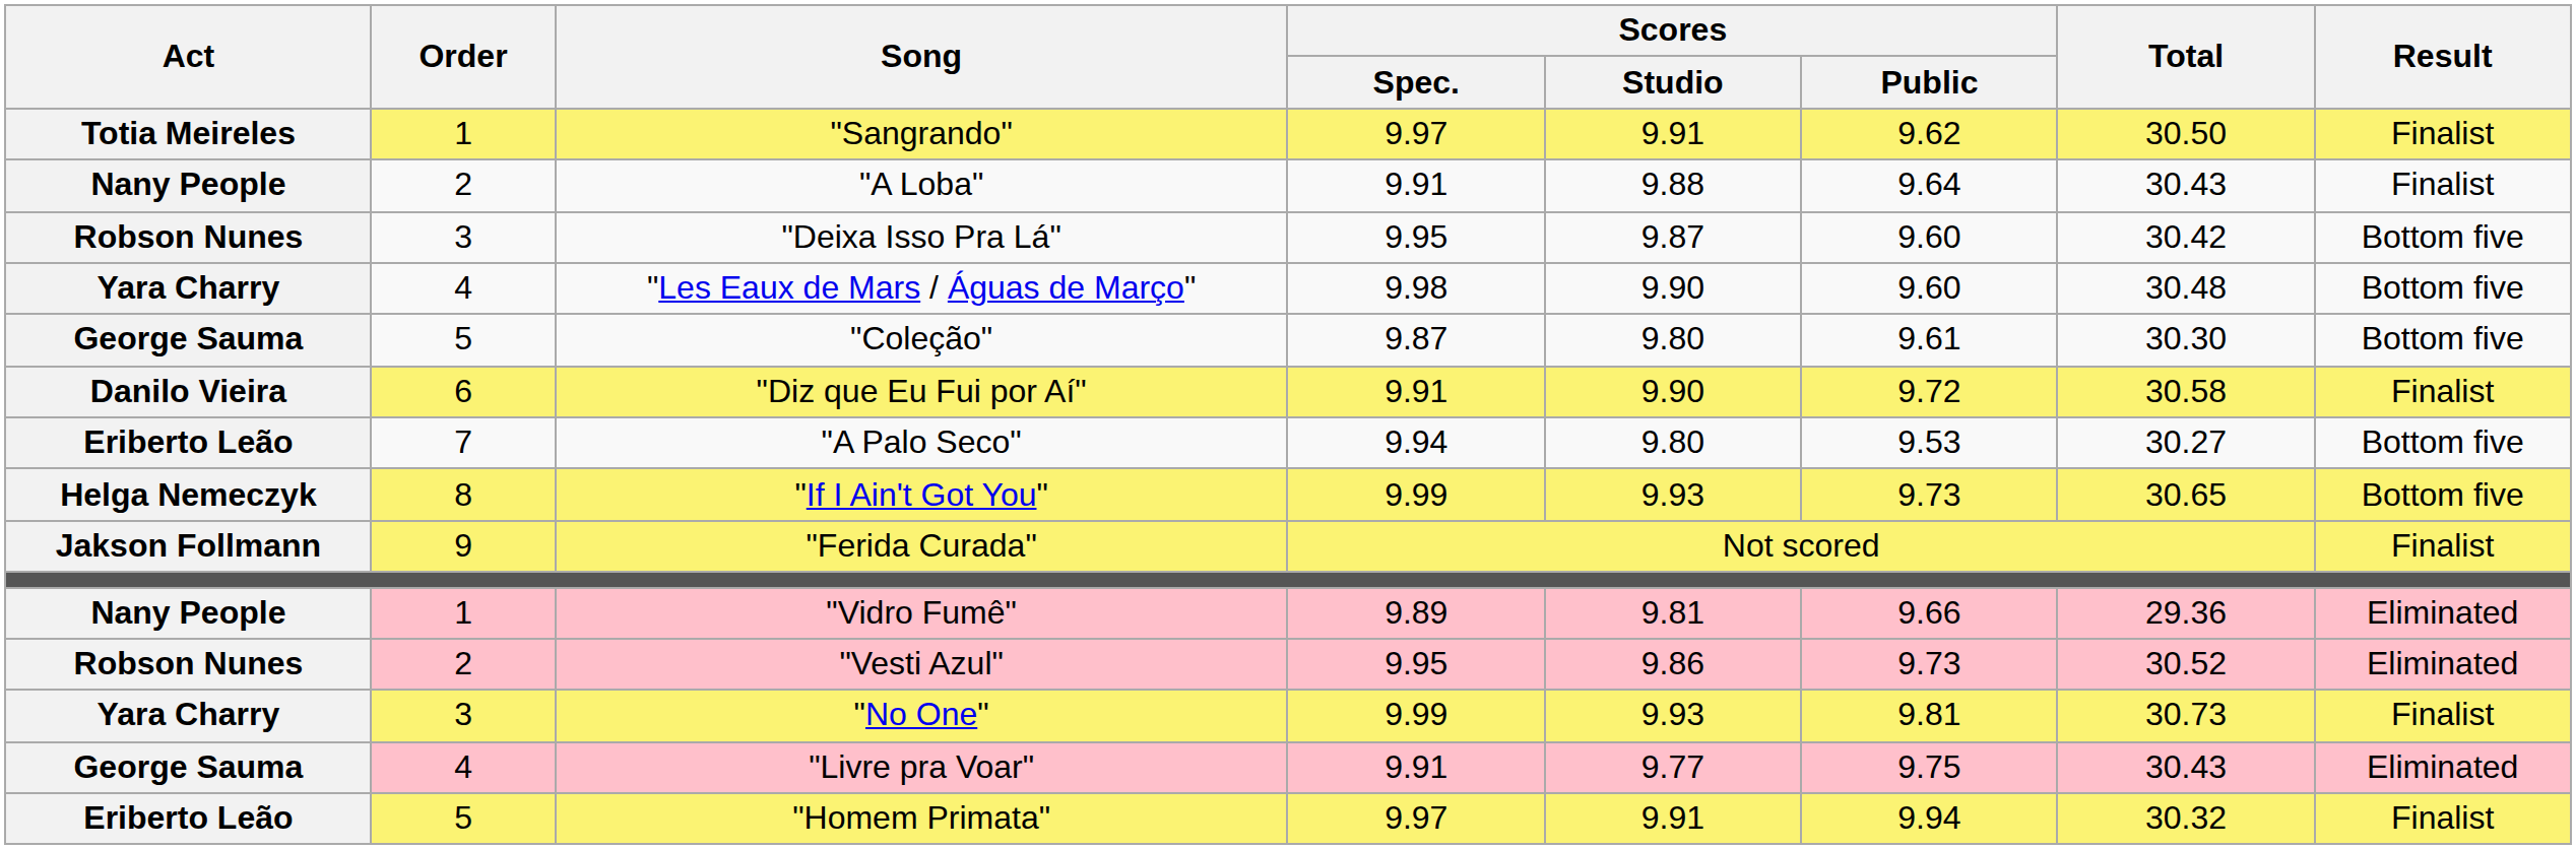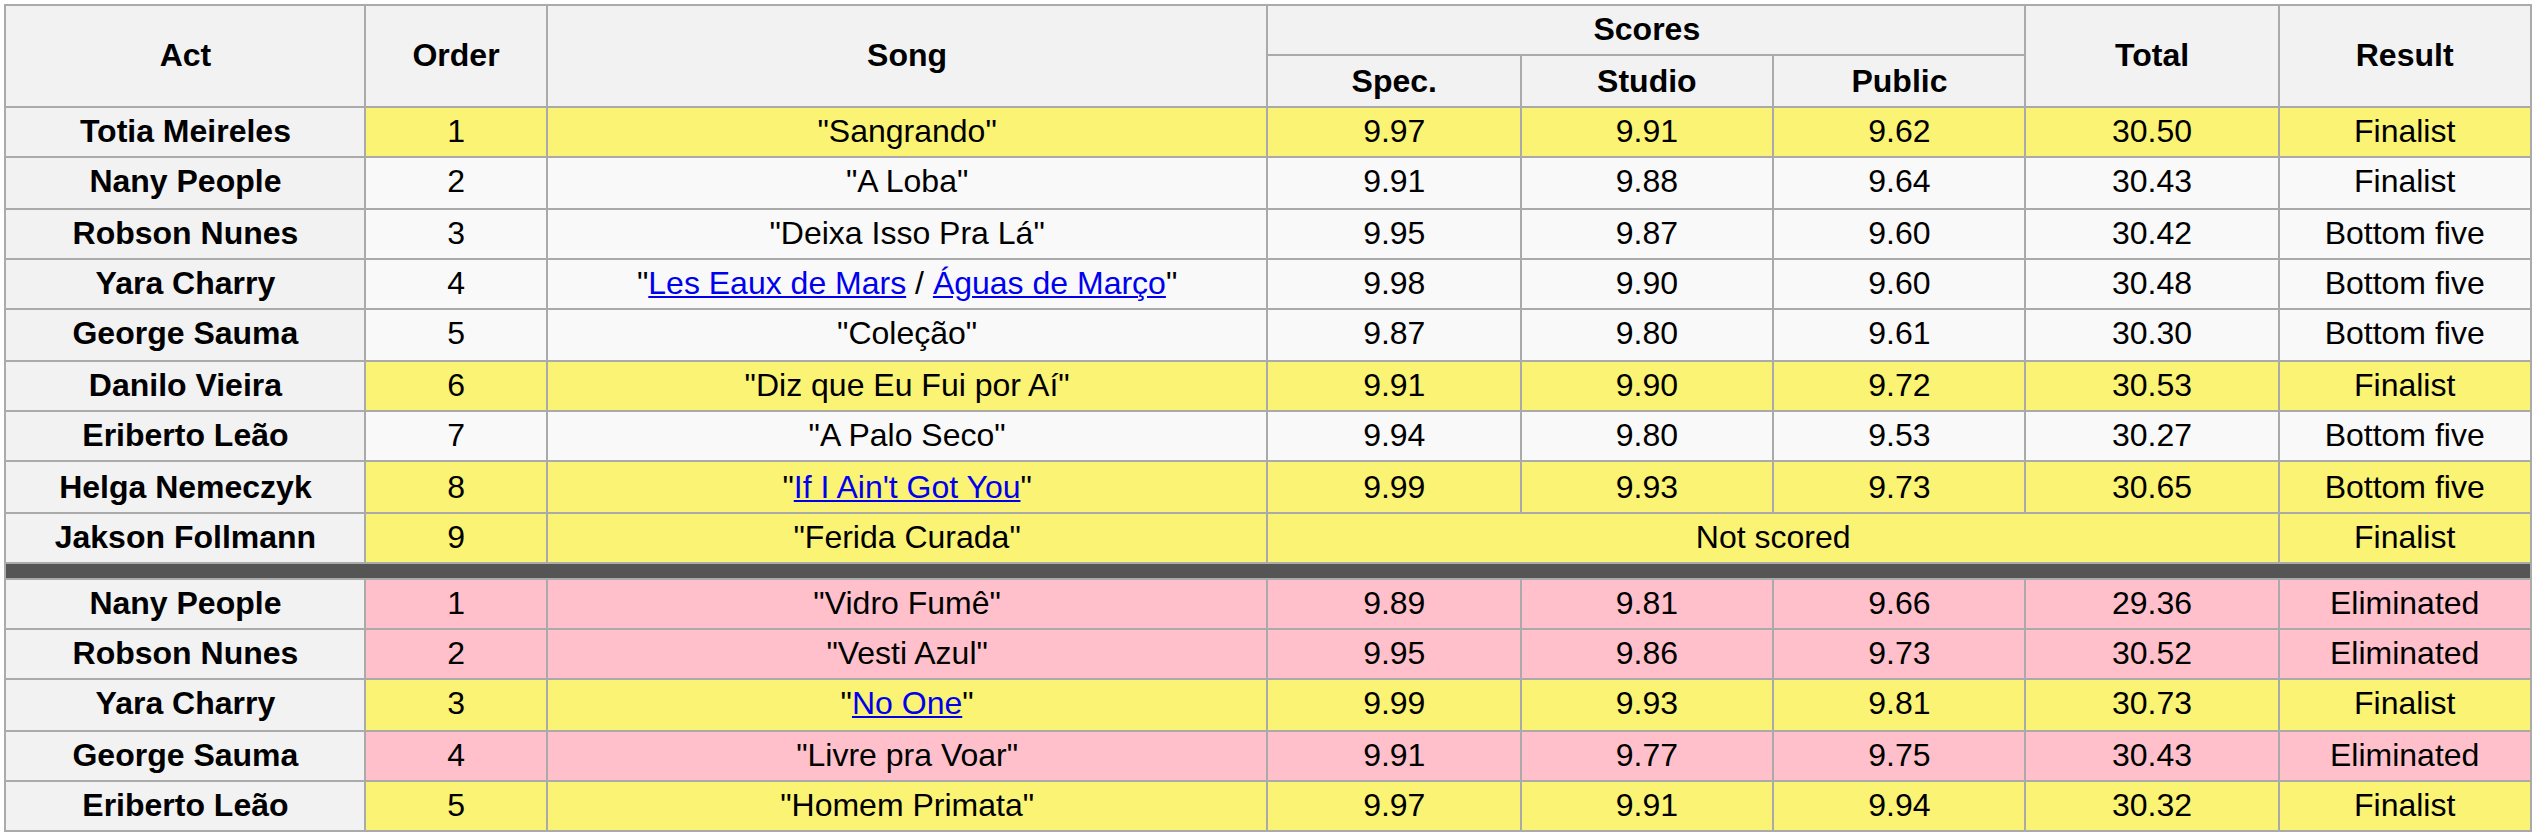"Diz que Eu Fui por Aí" | Total: 30.58 -> 30.53
